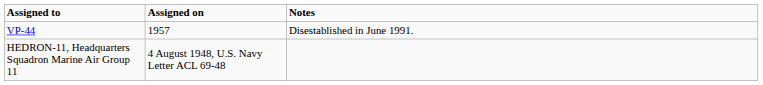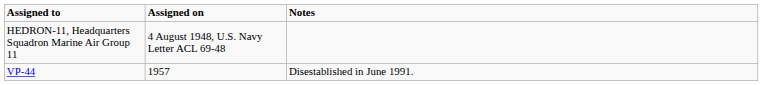rows swapped: HEDRON-11, Headquarters Squadron Marine Air Group 11 <-> VP-44
